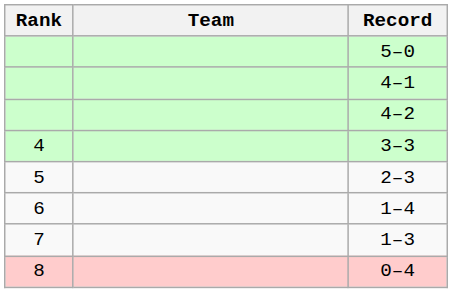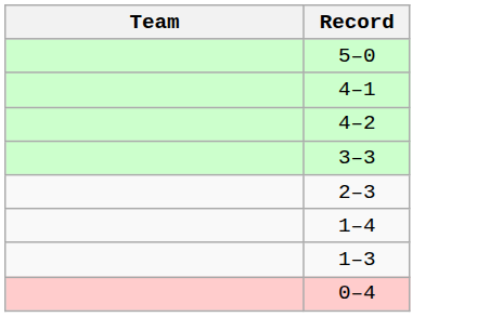- column: Rank | 4 | 5 | 6 | 7 | 8
